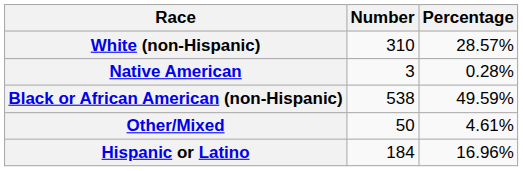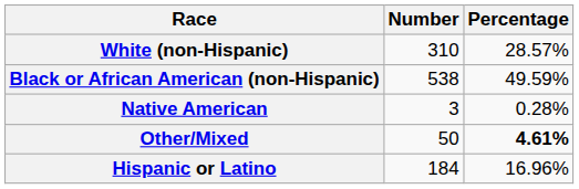rows swapped: Black or African American (non-Hispanic) <-> Native American
Other/Mixed | Percentage: normal -> bold
